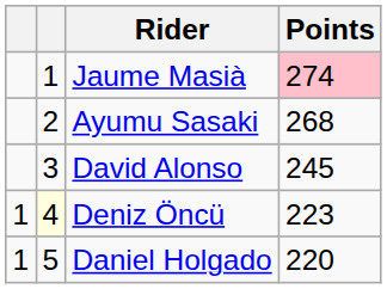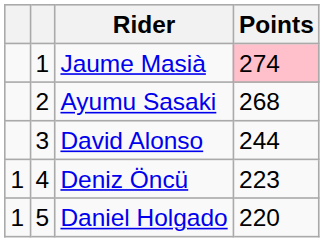David Alonso | Points: 245 -> 244
Deniz Öncü | column 2: lightyellow background -> no background
